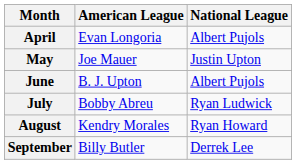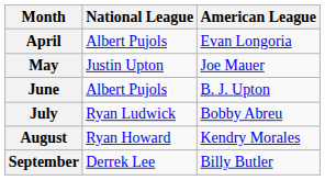columns swapped: American League <-> National League
